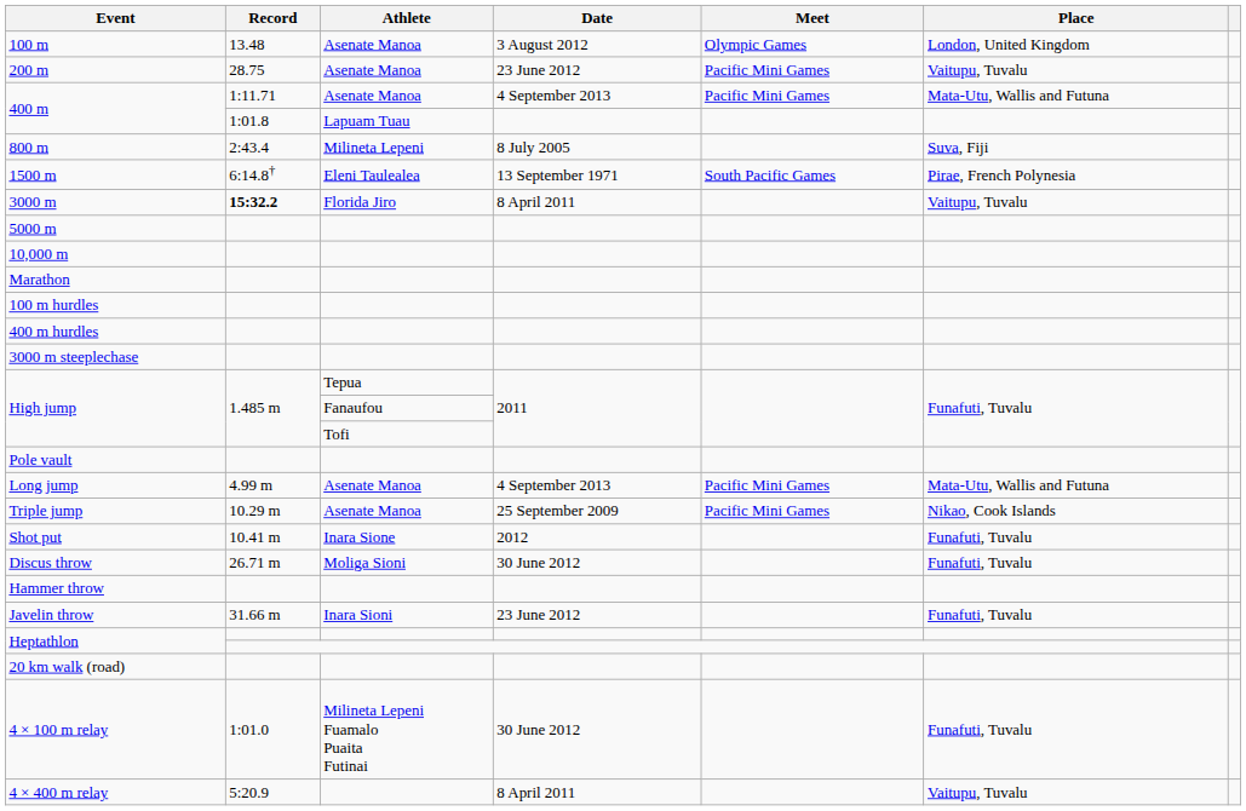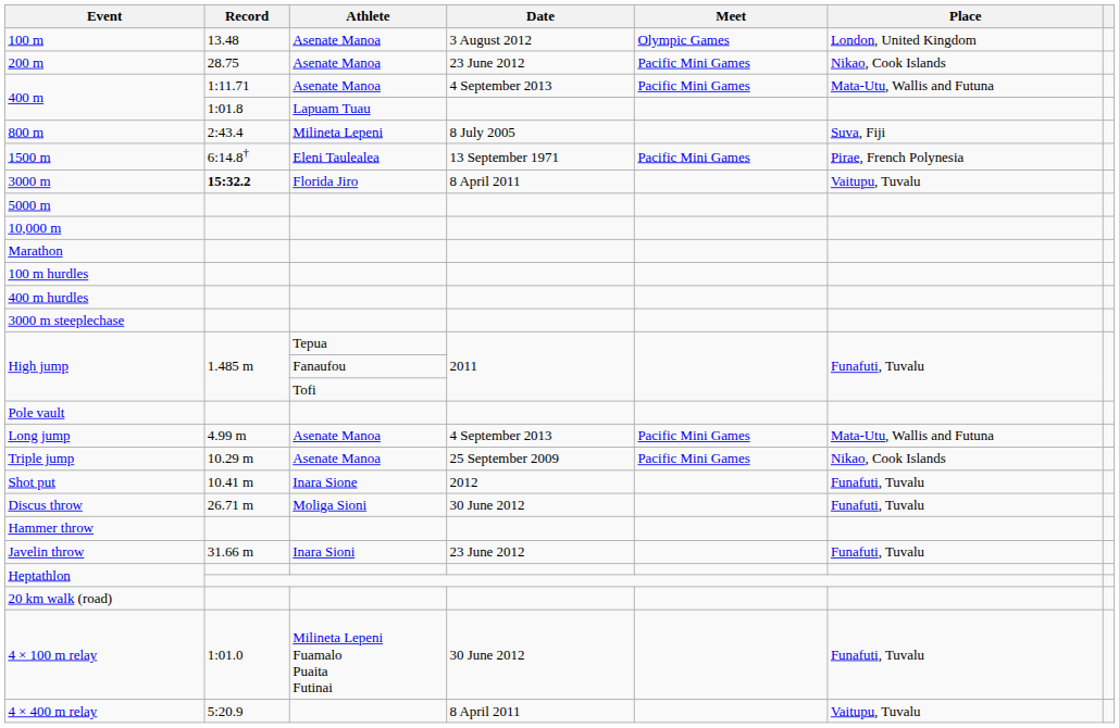200 m | Place: Vaitupu, Tuvalu -> Nikao, Cook Islands
1500 m | Meet: South Pacific Games -> Pacific Mini Games
